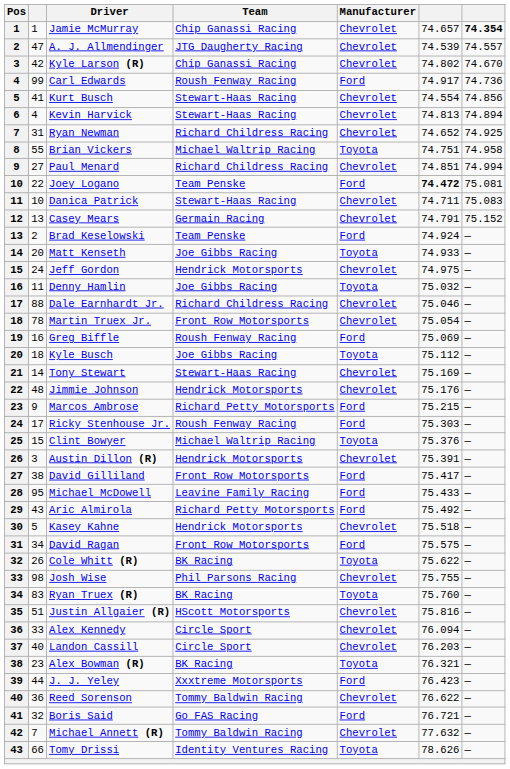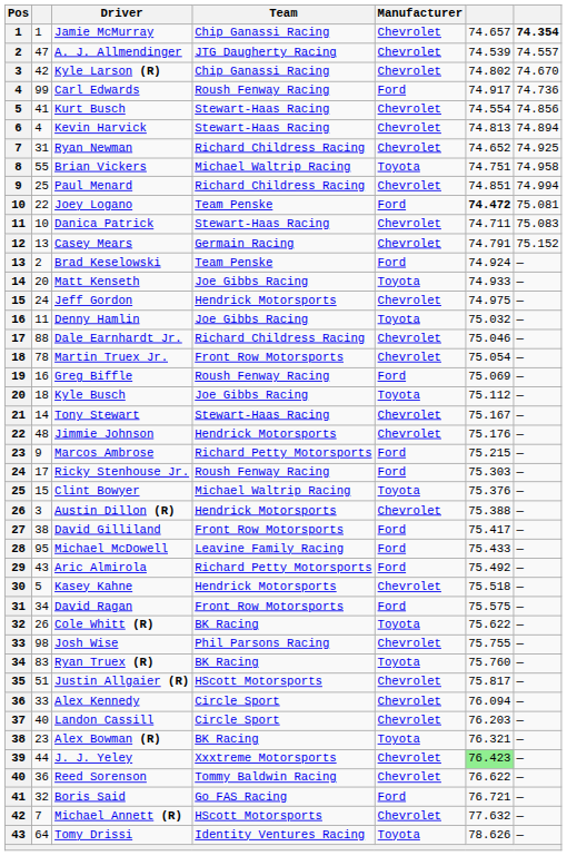Paul Menard | column 2: 27 -> 25
Tony Stewart | column 6: 75.169 -> 75.167
Austin Dillon (R) | column 6: 75.391 -> 75.388
Justin Allgaier (R) | column 6: 75.816 -> 75.817
J. J. Yeley | Manufacturer: Ford -> Chevrolet
J. J. Yeley | column 6: no background -> lightgreen background
Michael Annett (R) | Team: Tommy Baldwin Racing -> HScott Motorsports
Tomy Drissi | column 2: 66 -> 64
